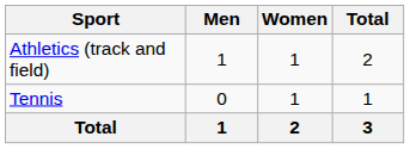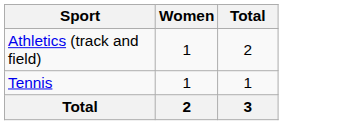- column: Men | 1 | 0 | 1
